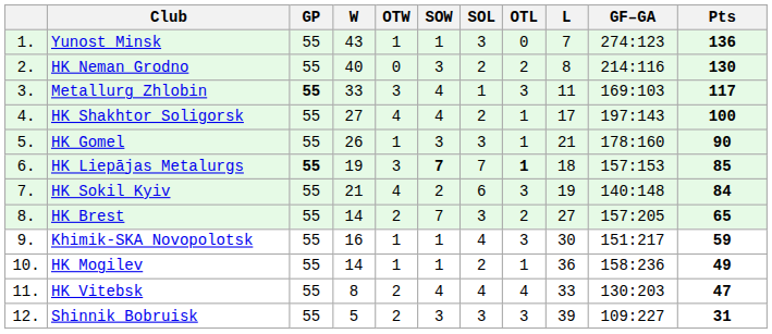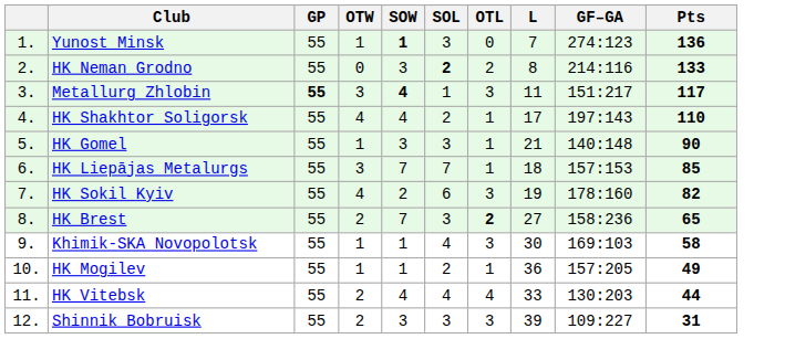- column: W | 43 | 40 | 33 | 27 | 26 | 19 | 21 | 14 | 16 | 14 | 8 | 5
Yunost Minsk | SOW: normal -> bold
HK Neman Grodno | SOL: normal -> bold
HK Neman Grodno | Pts: 130 -> 133
Metallurg Zhlobin | SOW: normal -> bold
Metallurg Zhlobin | GF–GA: 169:103 -> 151:217
HK Shakhtor Soligorsk | Pts: 100 -> 110
HK Gomel | GF–GA: 178:160 -> 140:148
HK Liepājas Metalurgs | GP: bold -> normal
HK Liepājas Metalurgs | SOW: bold -> normal
HK Liepājas Metalurgs | OTL: bold -> normal
HK Sokil Kyiv | GF–GA: 140:148 -> 178:160
HK Sokil Kyiv | Pts: 84 -> 82
HK Brest | OTL: normal -> bold
HK Brest | GF–GA: 157:205 -> 158:236
Khimik-SKA Novopolotsk | GF–GA: 151:217 -> 169:103
Khimik-SKA Novopolotsk | Pts: 59 -> 58
HK Mogilev | GF–GA: 158:236 -> 157:205
HK Vitebsk | Pts: 47 -> 44
